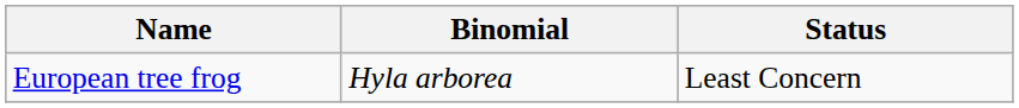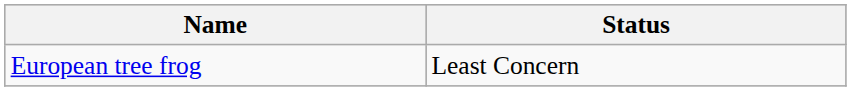- column: Binomial | Hyla arborea
